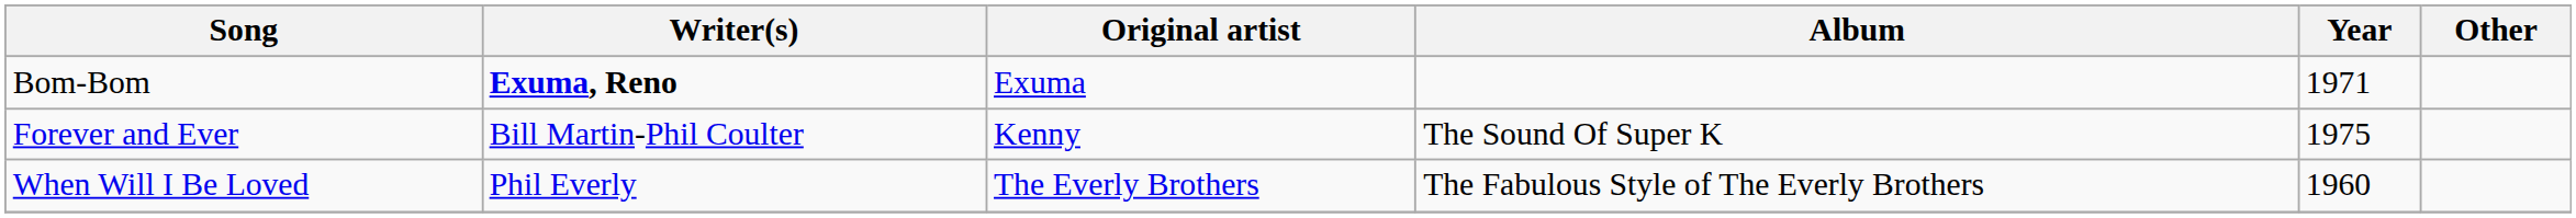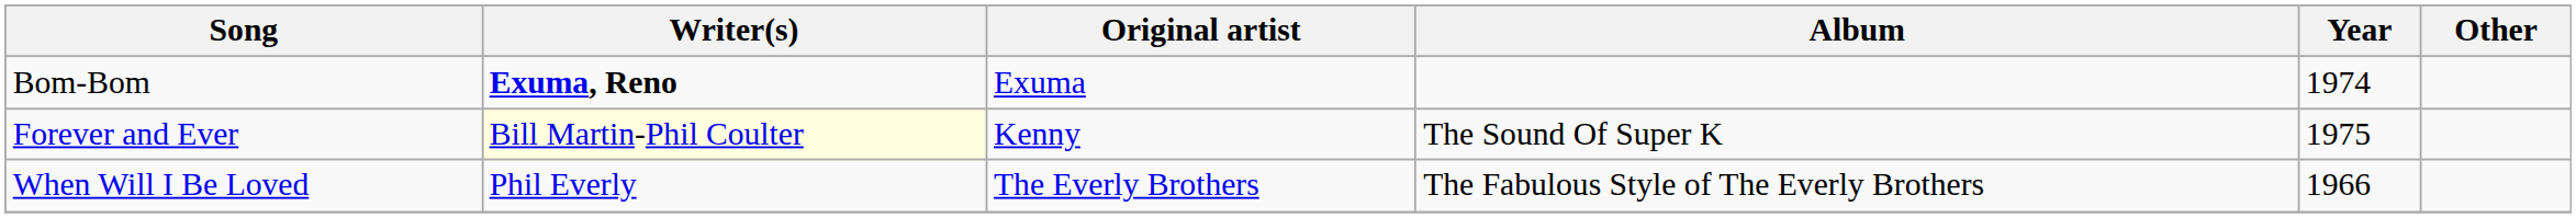Bom-Bom | Year: 1971 -> 1974
Forever and Ever | Writer(s): no background -> lightyellow background
When Will I Be Loved | Year: 1960 -> 1966
